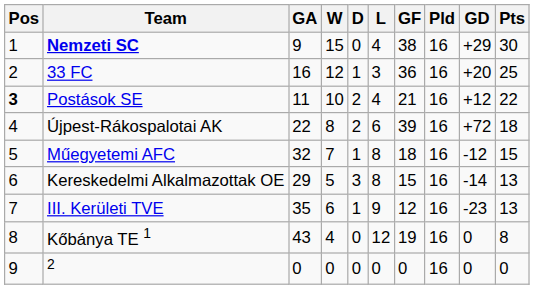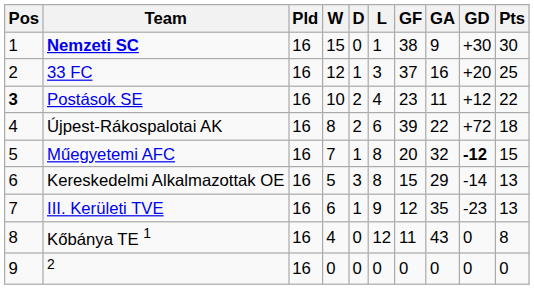columns swapped: Pld <-> GA
Nemzeti SC | L: 4 -> 1
Nemzeti SC | GD: +29 -> +30
33 FC | GF: 36 -> 37
Postások SE | GF: 21 -> 23
Műegyetemi AFC | GF: 18 -> 20
Műegyetemi AFC | GD: normal -> bold
Kőbánya TE 1 | GF: 19 -> 11
